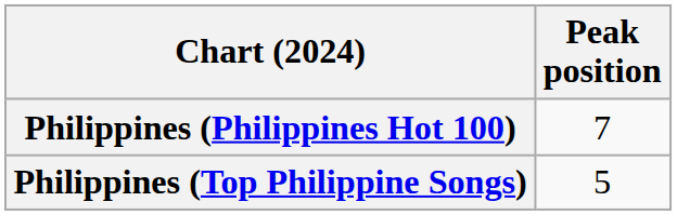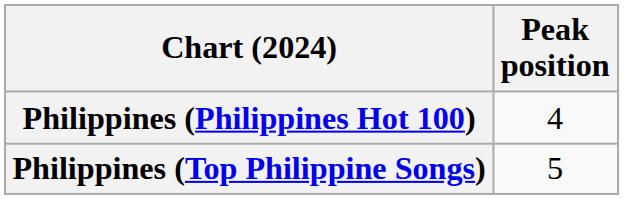Philippines (Philippines Hot 100) | Peak position: 7 -> 4
